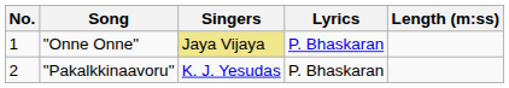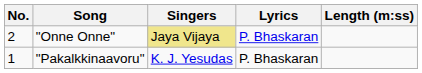"Onne Onne" | No.: 1 -> 2
"Pakalkkinaavoru" | No.: 2 -> 1
